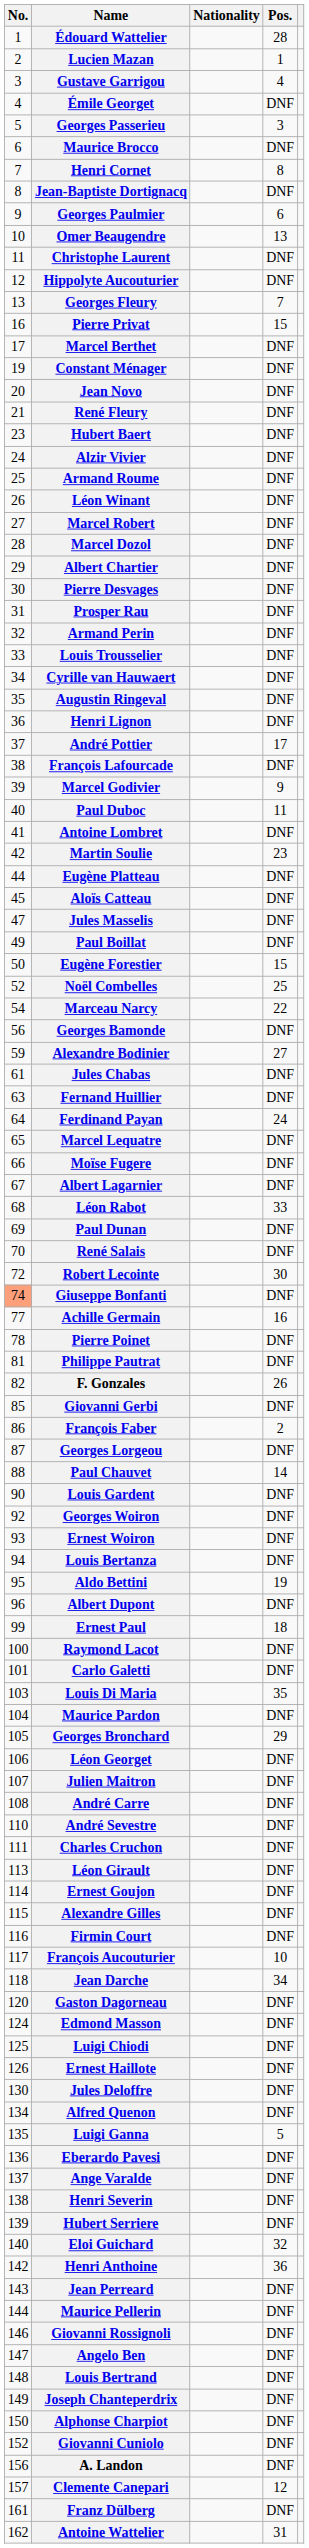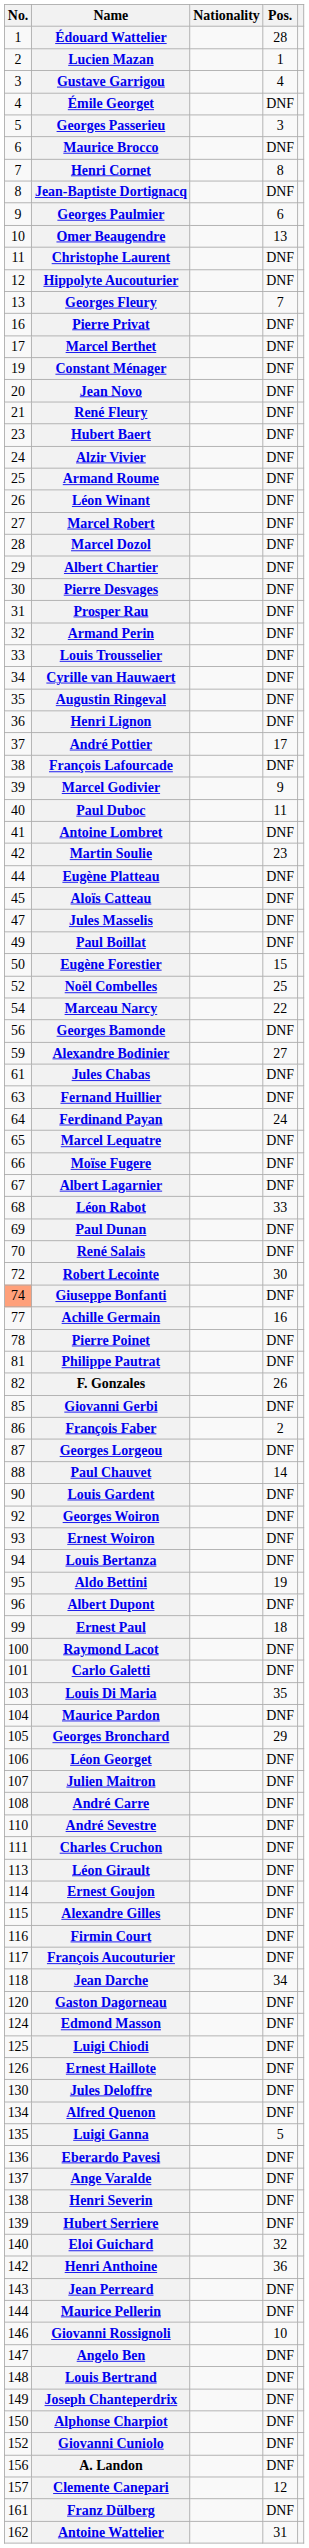Pierre Privat | Pos.: 15 -> DNF
François Aucouturier | Pos.: 10 -> DNF
Giovanni Rossignoli | Pos.: DNF -> 10
